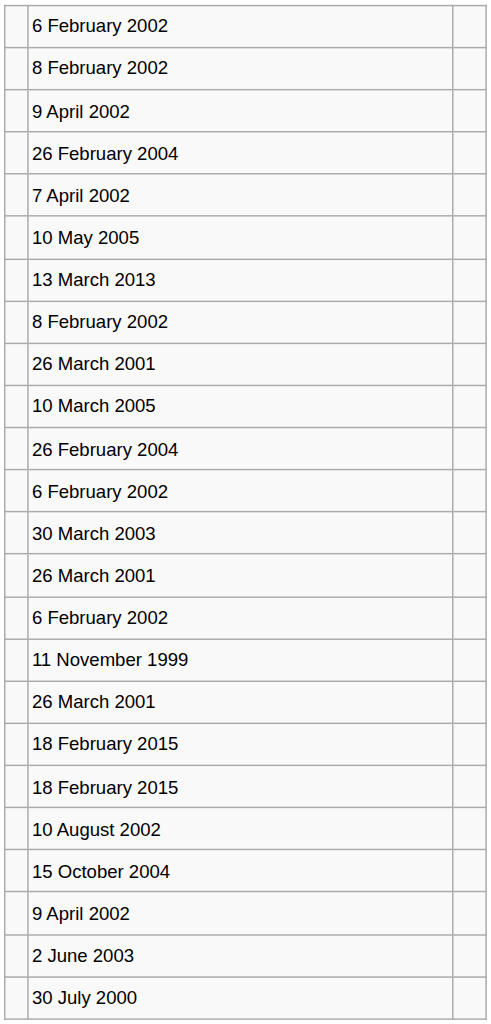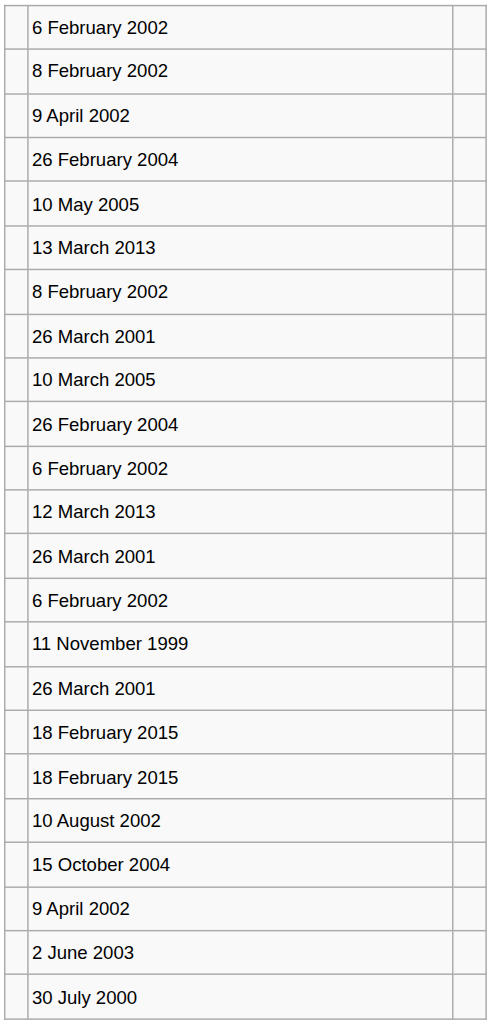- row: 7 April 2002
+ row: 12 March 2013
- row: 30 March 2003
